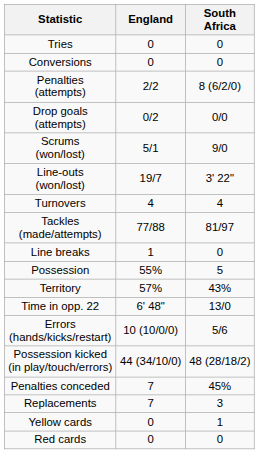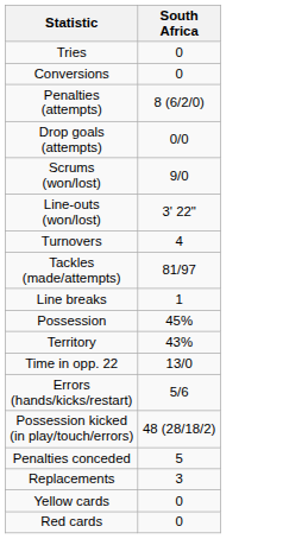- column: England | 0 | 0 | 2/2 | 0/2 | 5/1 | 19/7 | 4 | 77/88 | 1 | 55% | 57% | 6' 48" | 10 (10/0/0) | 44 (34/10/0) | 7 | 7 | 0 | 0
Line breaks | South Africa: 0 -> 1
Possession | South Africa: 5 -> 45%
Penalties conceded | South Africa: 45% -> 5
Yellow cards | South Africa: 1 -> 0
